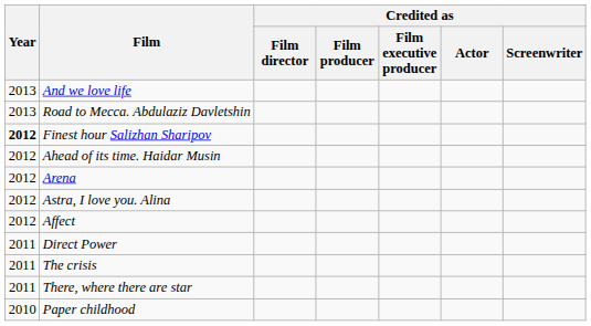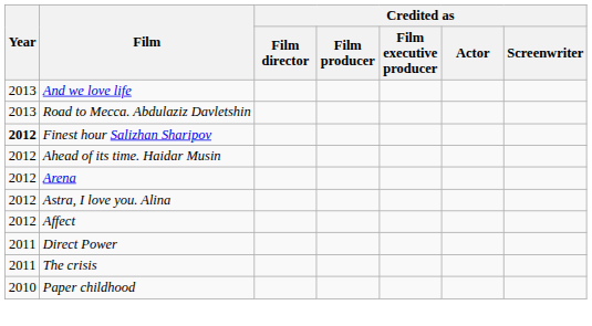- row: 2011 | There, where there are star
